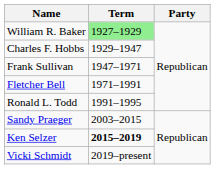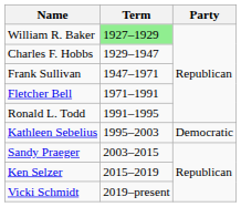+ row: Kathleen Sebelius | 1995–2003 | Democratic
Ken Selzer | Term: bold -> normal
